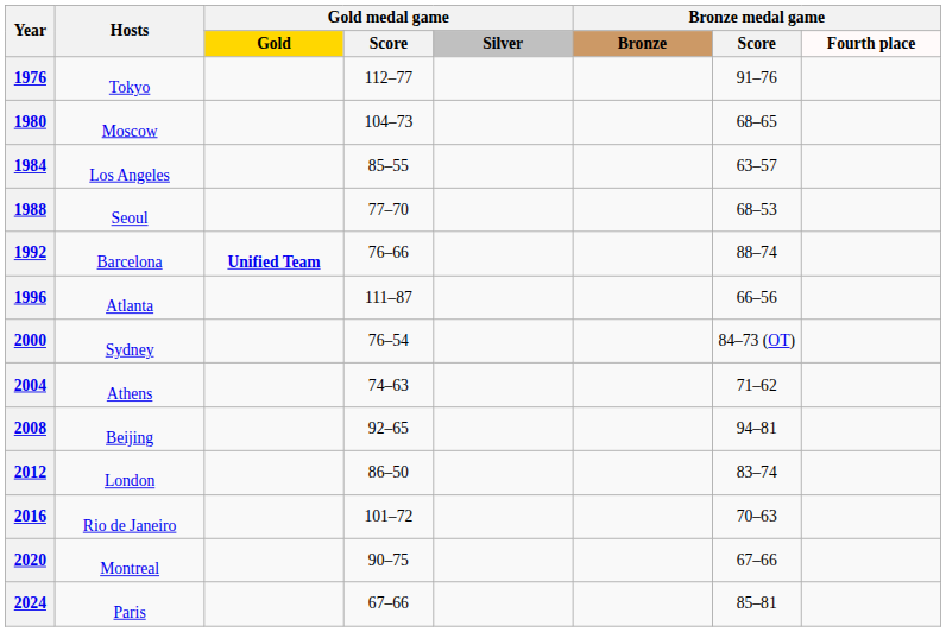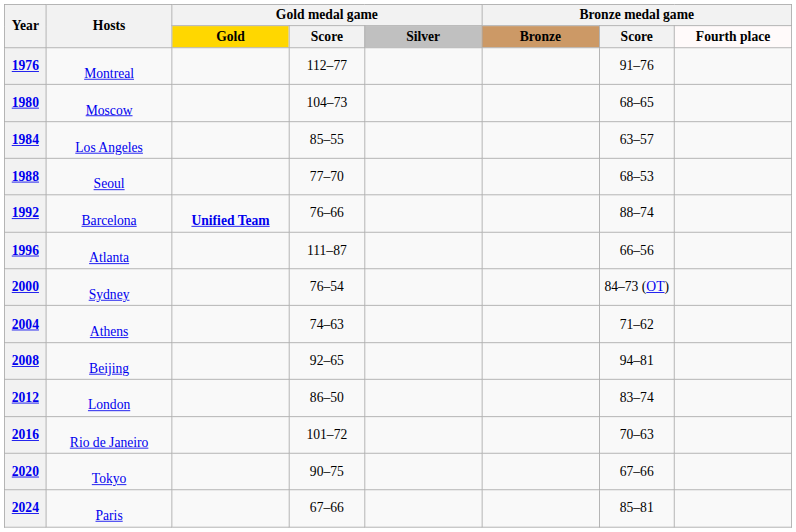1976 | Hosts: Tokyo -> Montreal
2020 | Hosts: Montreal -> Tokyo
